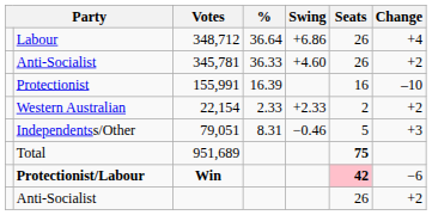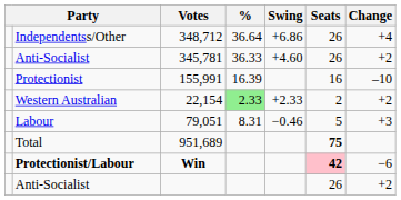348,712 | column 2: Labour -> Independentss/Other
22,154 | %: no background -> lightgreen background
79,051 | column 2: Independentss/Other -> Labour
